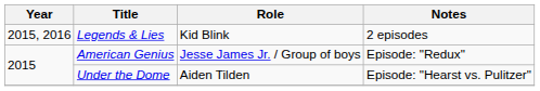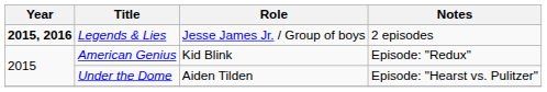Legends & Lies | Year: normal -> bold
Legends & Lies | Role: Kid Blink -> Jesse James Jr. / Group of boys
American Genius | Role: Jesse James Jr. / Group of boys -> Kid Blink
